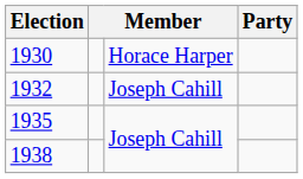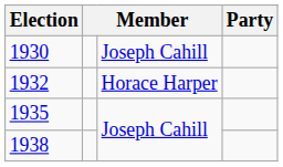1930 | column 3: Horace Harper -> Joseph Cahill
1932 | column 3: Joseph Cahill -> Horace Harper
